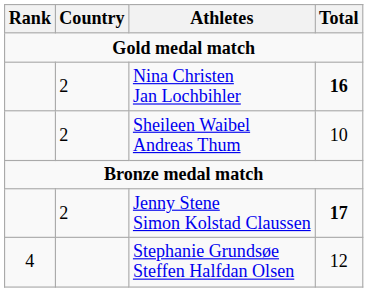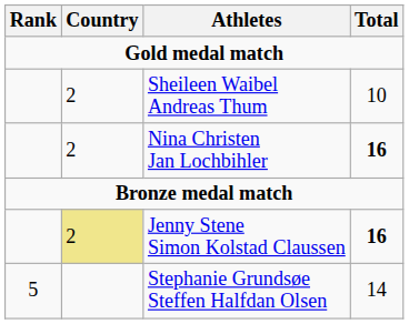rows swapped: Nina Christen Jan Lochbihler <-> Sheileen Waibel Andreas Thum
Jenny Stene Simon Kolstad Claussen | Country: no background -> khaki background
Jenny Stene Simon Kolstad Claussen | Total: 17 -> 16
Stephanie Grundsøe Steffen Halfdan Olsen | Rank: 4 -> 5
Stephanie Grundsøe Steffen Halfdan Olsen | Total: 12 -> 14
